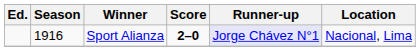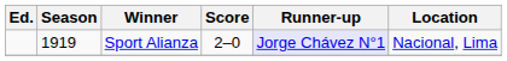Sport Alianza | Season: 1916 -> 1919
Sport Alianza | Score: bold -> normal
